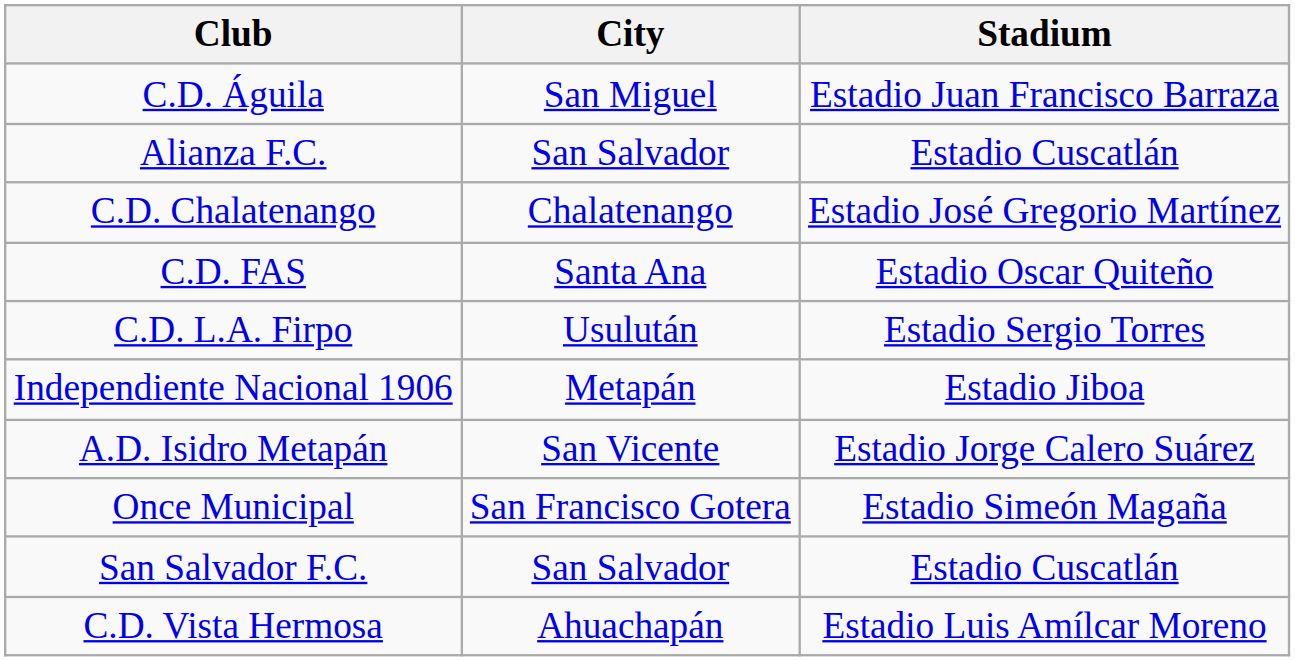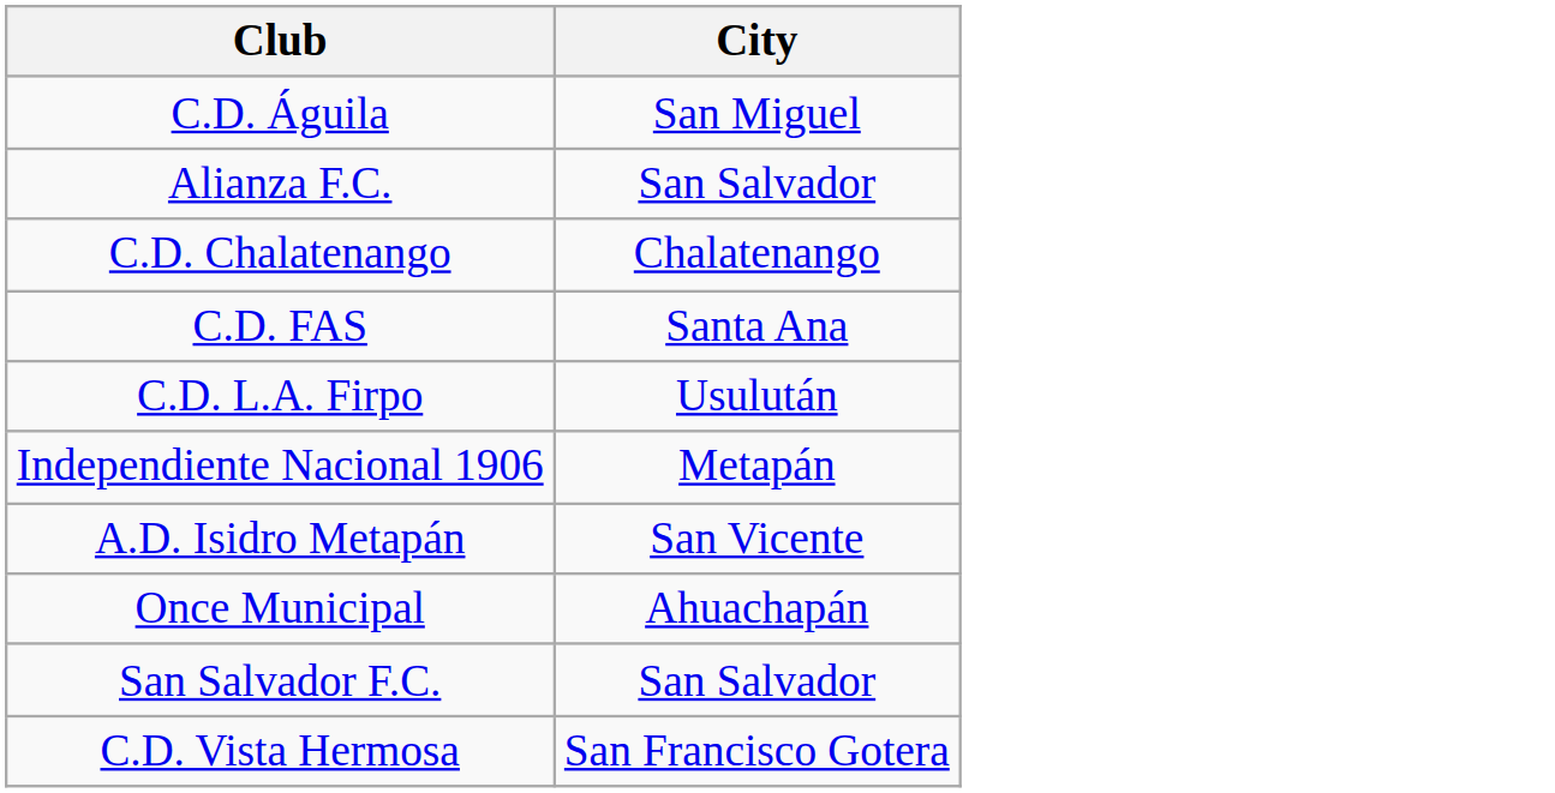- column: Stadium | Estadio Juan Francisco Barraza | Estadio Cuscatlán | Estadio José Gregorio Martínez | Estadio Oscar Quiteño | Estadio Sergio Torres | Estadio Jiboa | Estadio Jorge Calero Suárez | Estadio Simeón Magaña | Estadio Cuscatlán | Estadio Luis Amílcar Moreno
Once Municipal | City: San Francisco Gotera -> Ahuachapán
C.D. Vista Hermosa | City: Ahuachapán -> San Francisco Gotera
